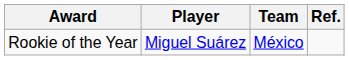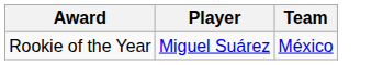- column: Ref.
